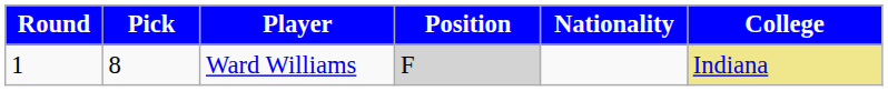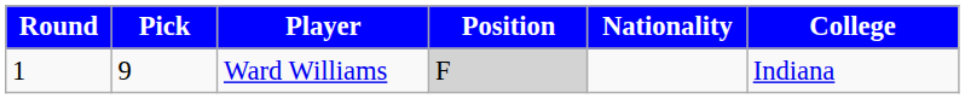Ward Williams | Pick: 8 -> 9
Ward Williams | College: khaki background -> no background
